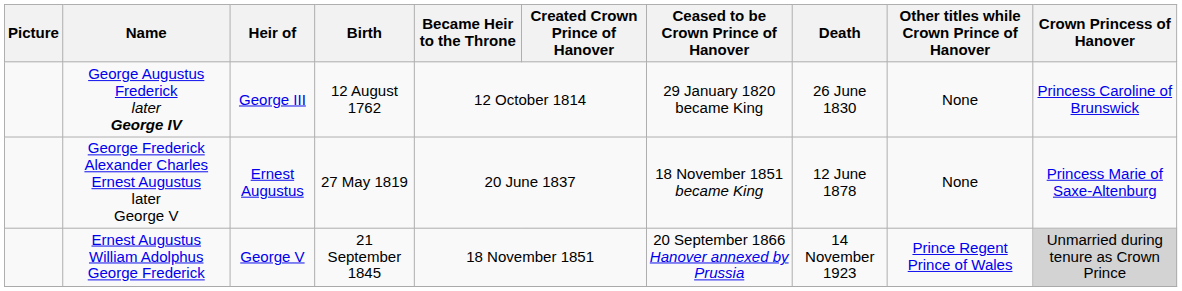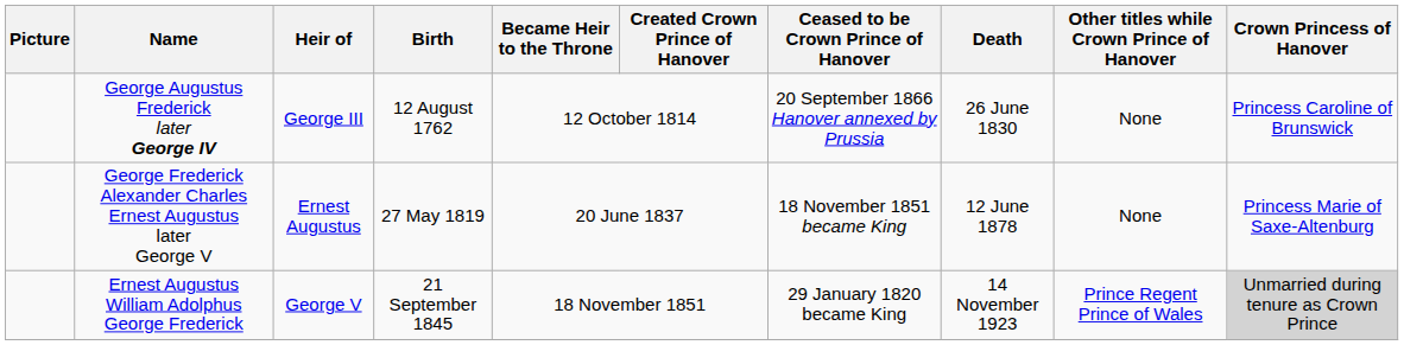George Augustus Frederick later George IV | Ceased to be Crown Prince of Hanover: 29 January 1820 became King -> 20 September 1866 Hanover annexed by Prussia
Ernest Augustus William Adolphus George Frederick | Ceased to be Crown Prince of Hanover: 20 September 1866 Hanover annexed by Prussia -> 29 January 1820 became King
